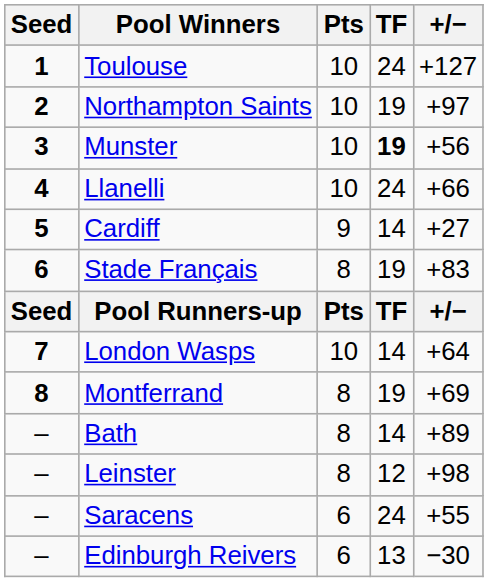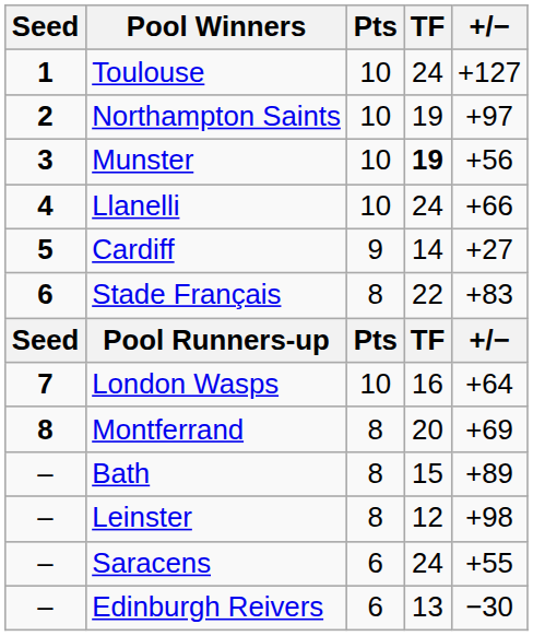Stade Français | TF: 19 -> 22
London Wasps | TF: 14 -> 16
Montferrand | TF: 19 -> 20
Bath | TF: 14 -> 15
